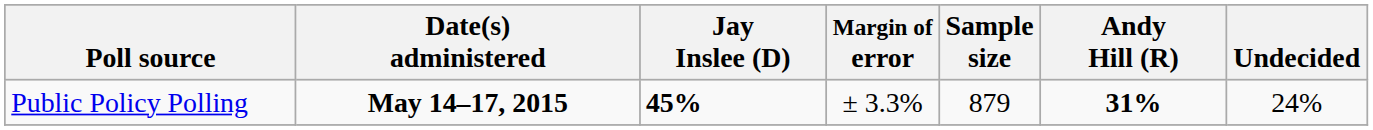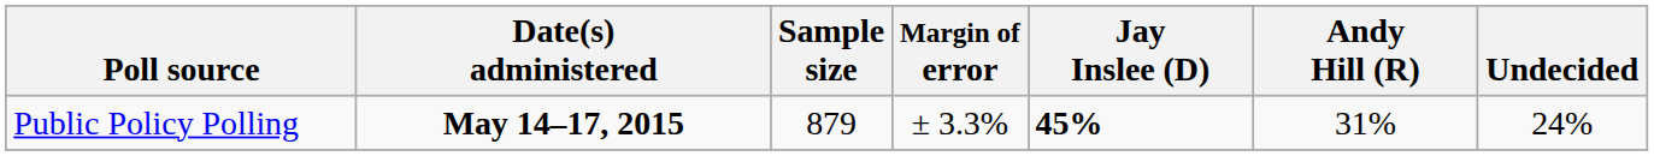columns swapped: Sample size <-> Jay Inslee (D)
Public Policy Polling | Andy Hill (R): bold -> normal
